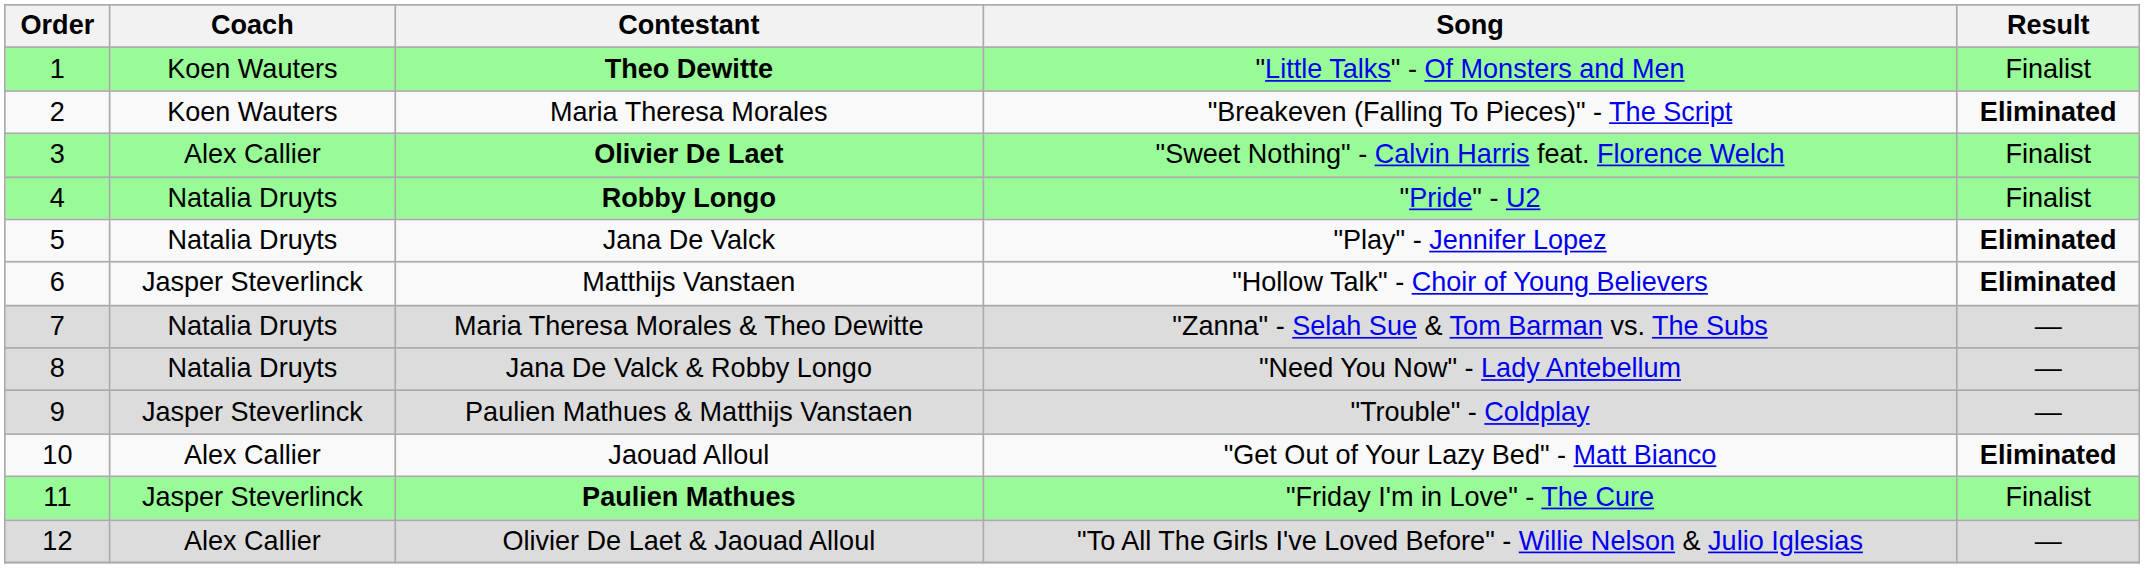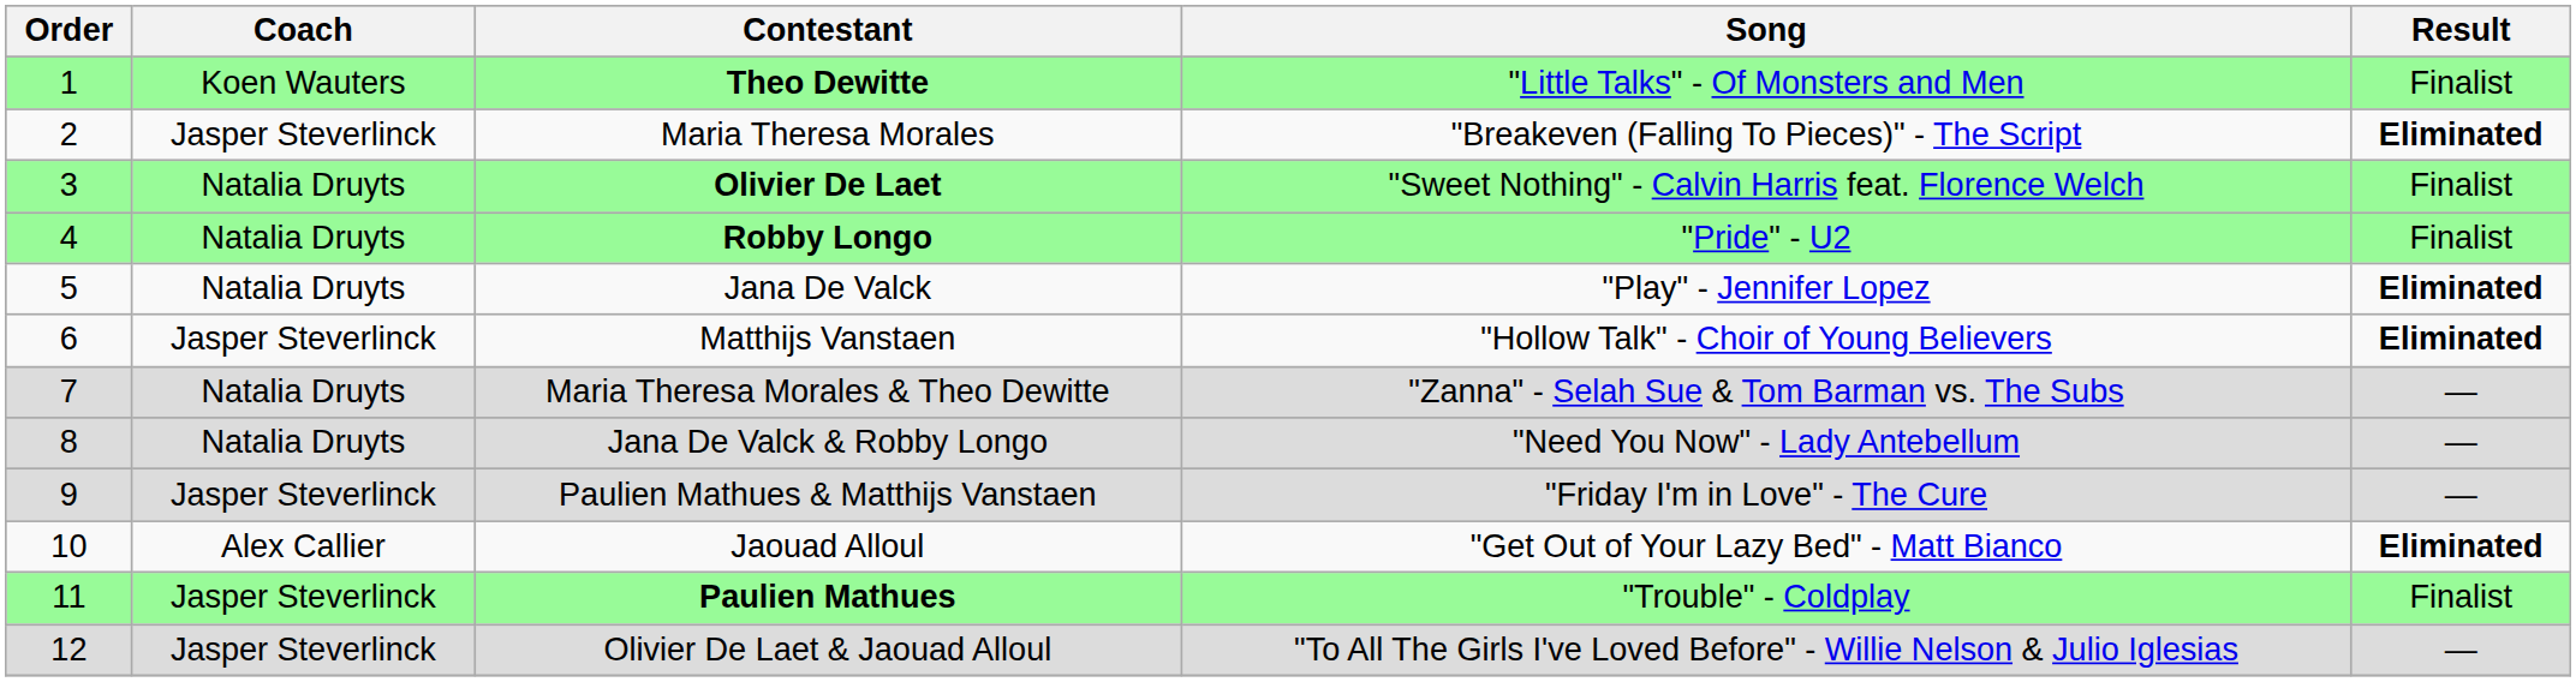Maria Theresa Morales | Coach: Koen Wauters -> Jasper Steverlinck
Olivier De Laet | Coach: Alex Callier -> Natalia Druyts
Paulien Mathues & Matthijs Vanstaen | Song: "Trouble" - Coldplay -> "Friday I'm in Love" - The Cure
Paulien Mathues | Song: "Friday I'm in Love" - The Cure -> "Trouble" - Coldplay
Olivier De Laet & Jaouad Alloul | Coach: Alex Callier -> Jasper Steverlinck
